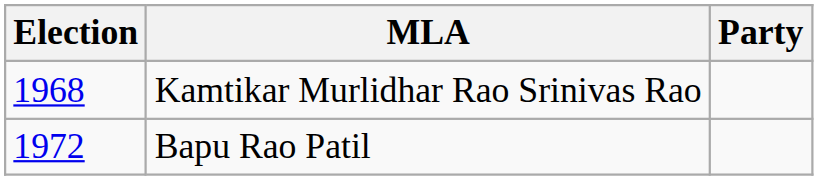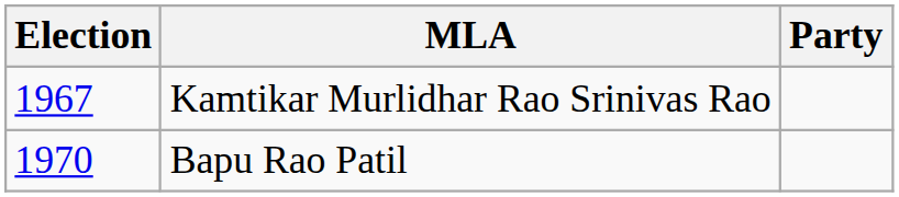Kamtikar Murlidhar Rao Srinivas Rao | Election: 1968 -> 1967
Bapu Rao Patil | Election: 1972 -> 1970
